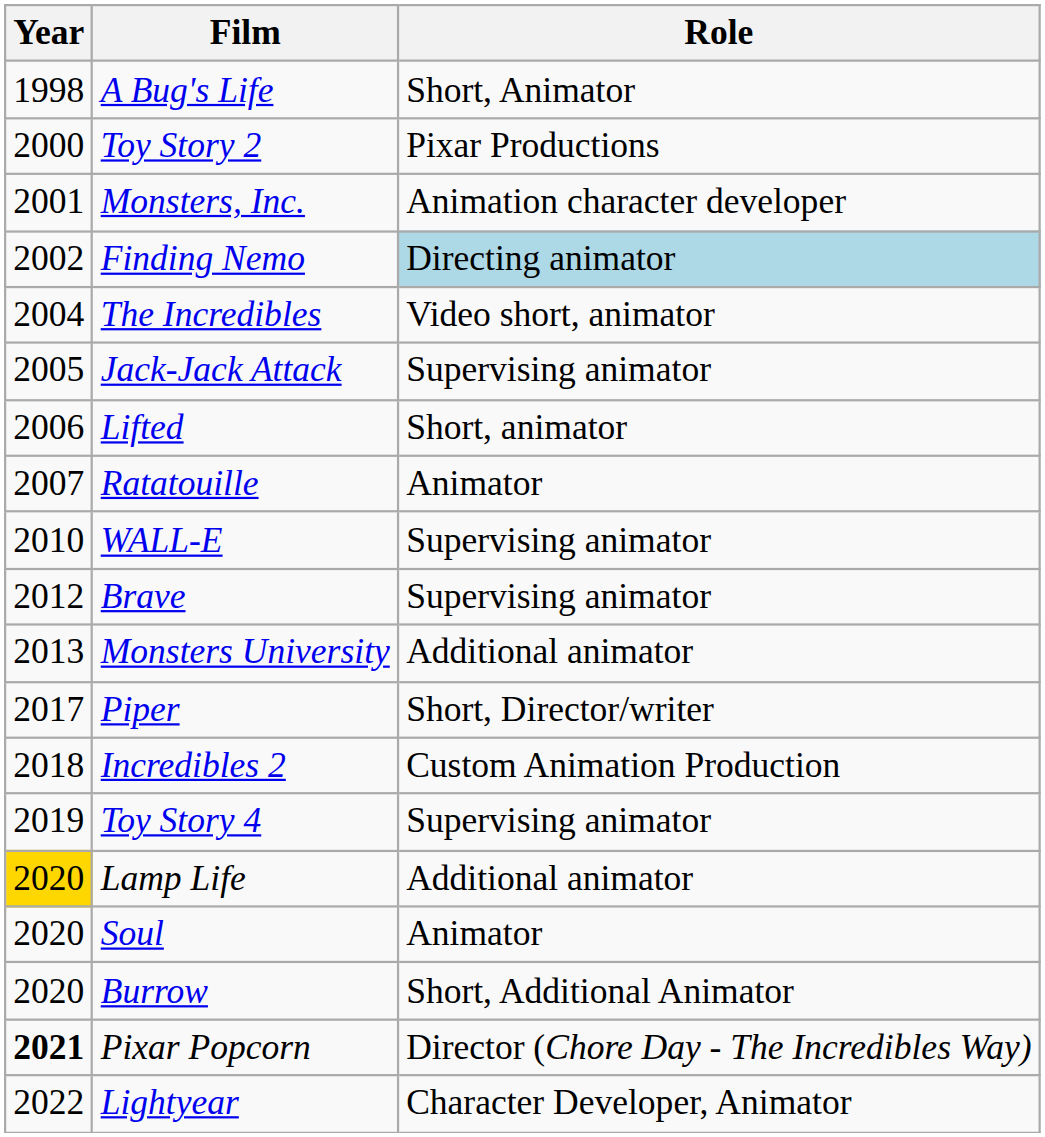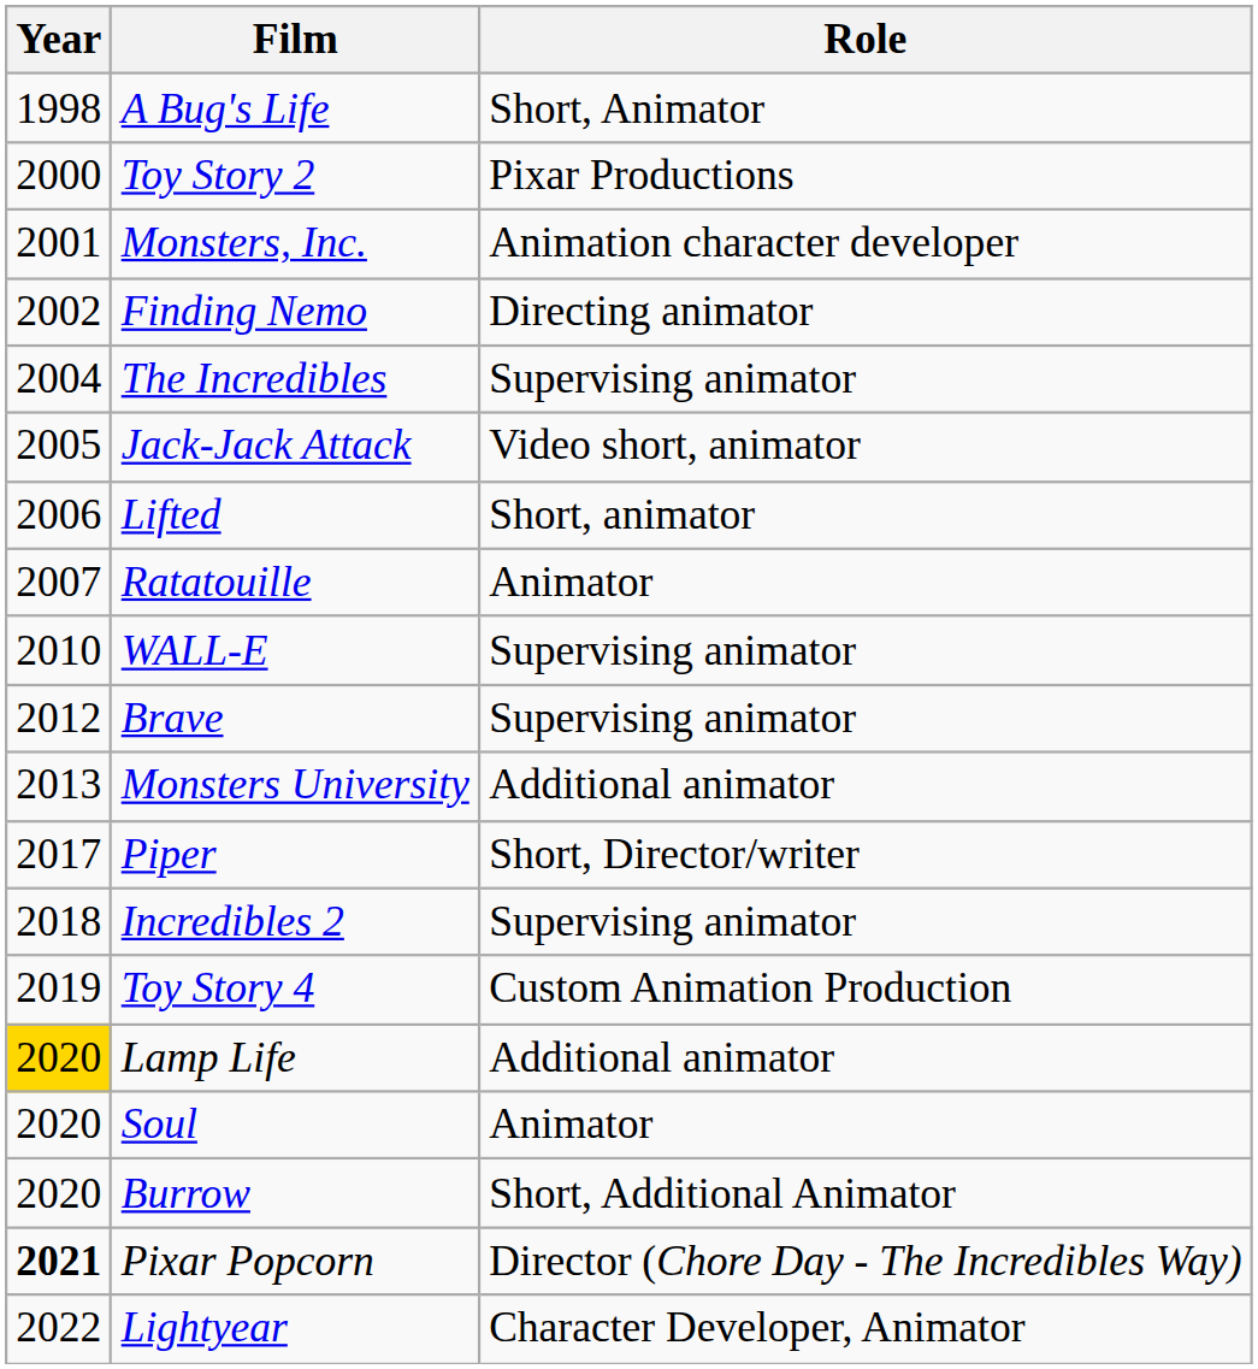Finding Nemo | Role: lightblue background -> no background
The Incredibles | Role: Video short, animator -> Supervising animator
Jack-Jack Attack | Role: Supervising animator -> Video short, animator
Incredibles 2 | Role: Custom Animation Production -> Supervising animator
Toy Story 4 | Role: Supervising animator -> Custom Animation Production
